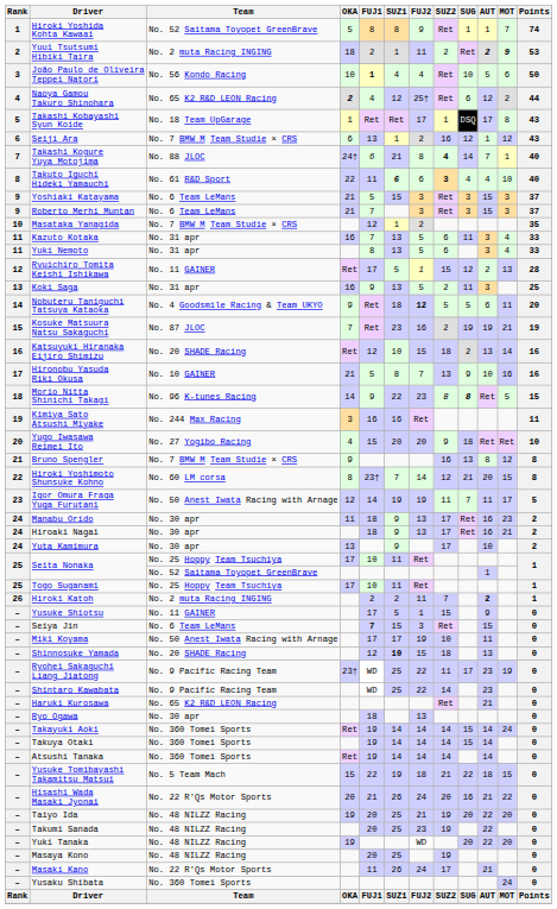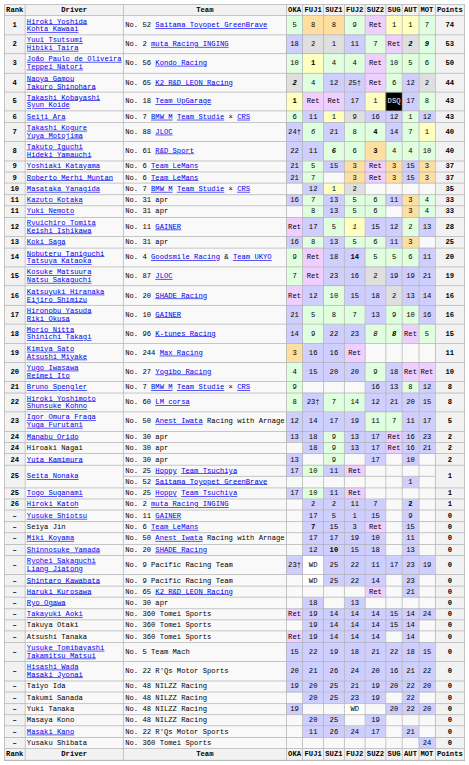Yuui Tsutsumi Hibiki Taira | SUZ2: 2 -> 7
Takashi Kobayashi Syun Koide | OKA: normal -> bold
Seiji Ara | FUJ1: 13 -> 11
Seiji Ara | FUJ2: 2 -> 9
Koki Saga | FUJ1: 9 -> 8
Koki Saga | SUZ2: 2 -> 6
Nobuteru Taniguchi Tatsuya Kataoka | FUJ2: 12 -> 14
Igor Omura Fraga Yuga Furutani | SUZ1: 19 -> 17
Manabu Orido | OKA: 11 -> 13
